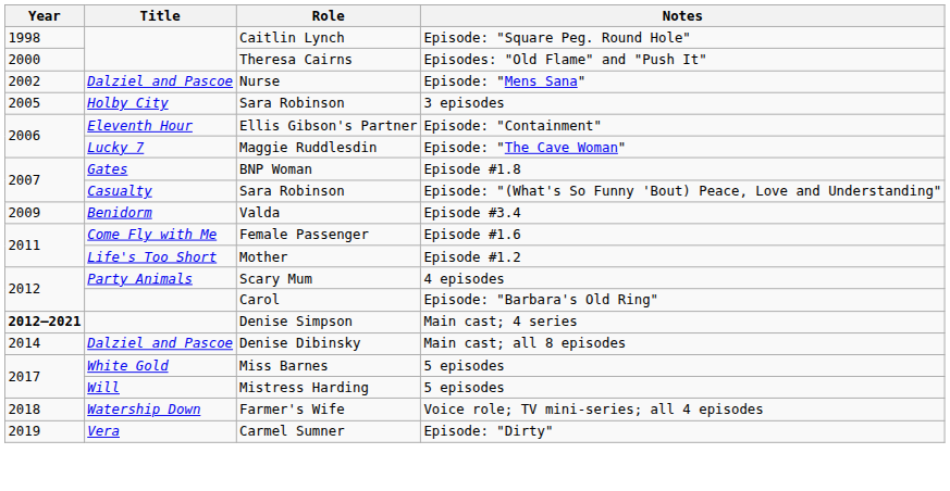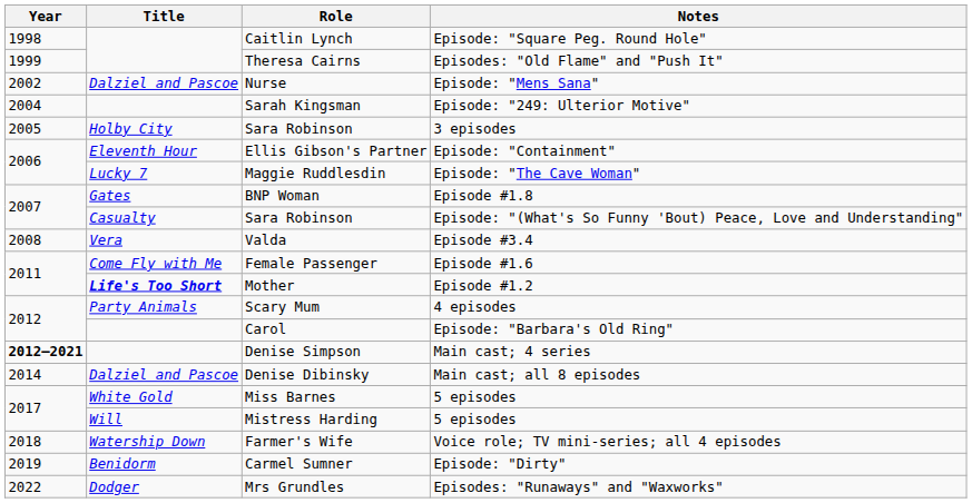Theresa Cairns | Year: 2000 -> 1999
+ row: 2004 | Sarah Kingsman | Episode: "249: Ulterior Motive"
Valda | Year: 2009 -> 2008
Valda | Title: Benidorm -> Vera
Mother | Title: normal -> bold
Carmel Sumner | Title: Vera -> Benidorm
+ row: 2022 | Dodger | Mrs Grundles | Episodes: "Runaways" and "Waxworks"
